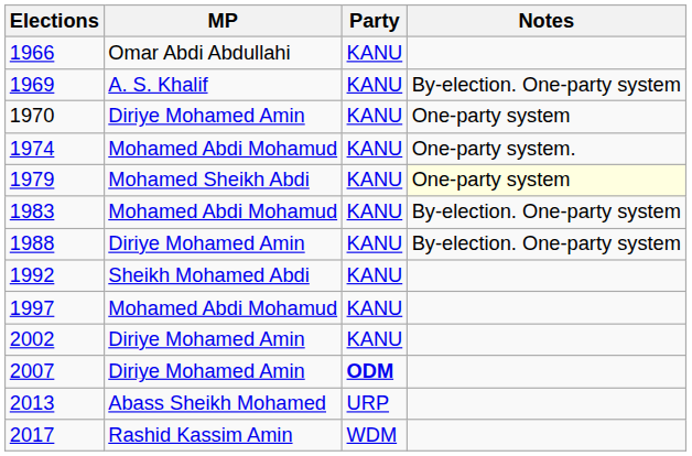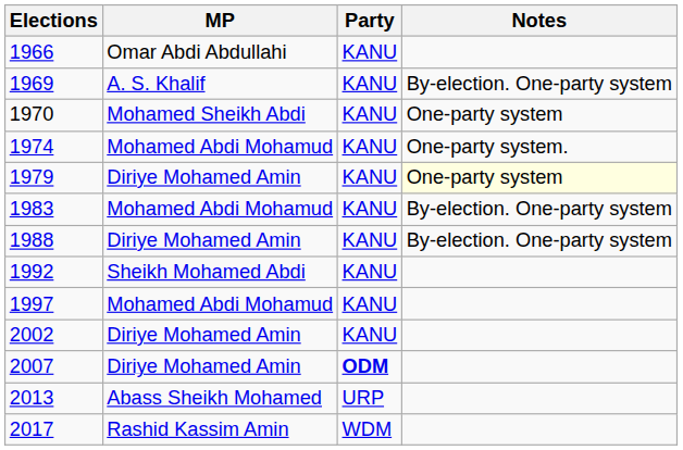1970 | MP: Diriye Mohamed Amin -> Mohamed Sheikh Abdi
1979 | MP: Mohamed Sheikh Abdi -> Diriye Mohamed Amin
